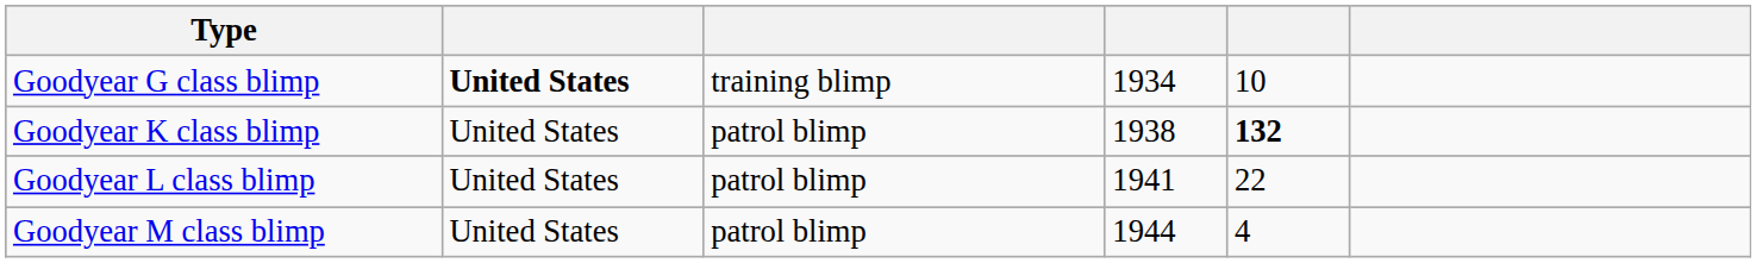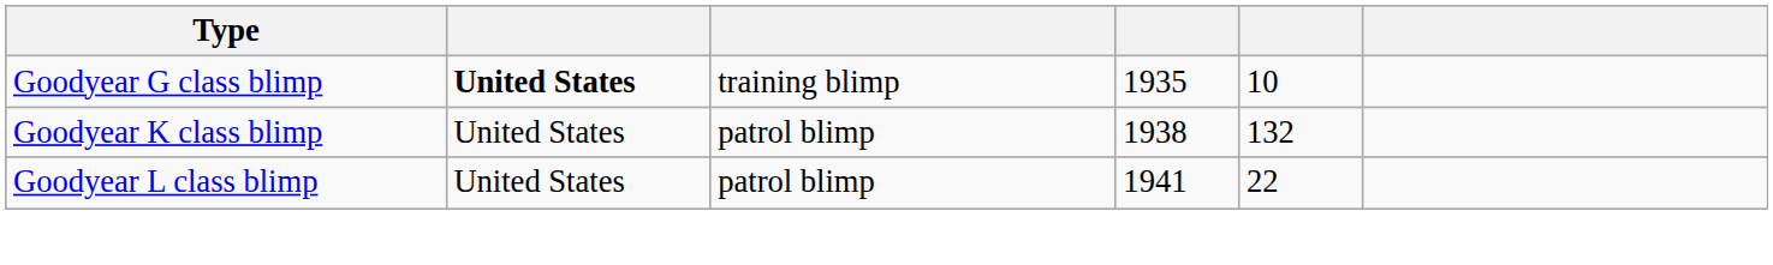Goodyear G class blimp | column 4: 1934 -> 1935
Goodyear K class blimp | column 5: bold -> normal
- row: Goodyear M class blimp | United States | patrol blimp | 1944 | 4
